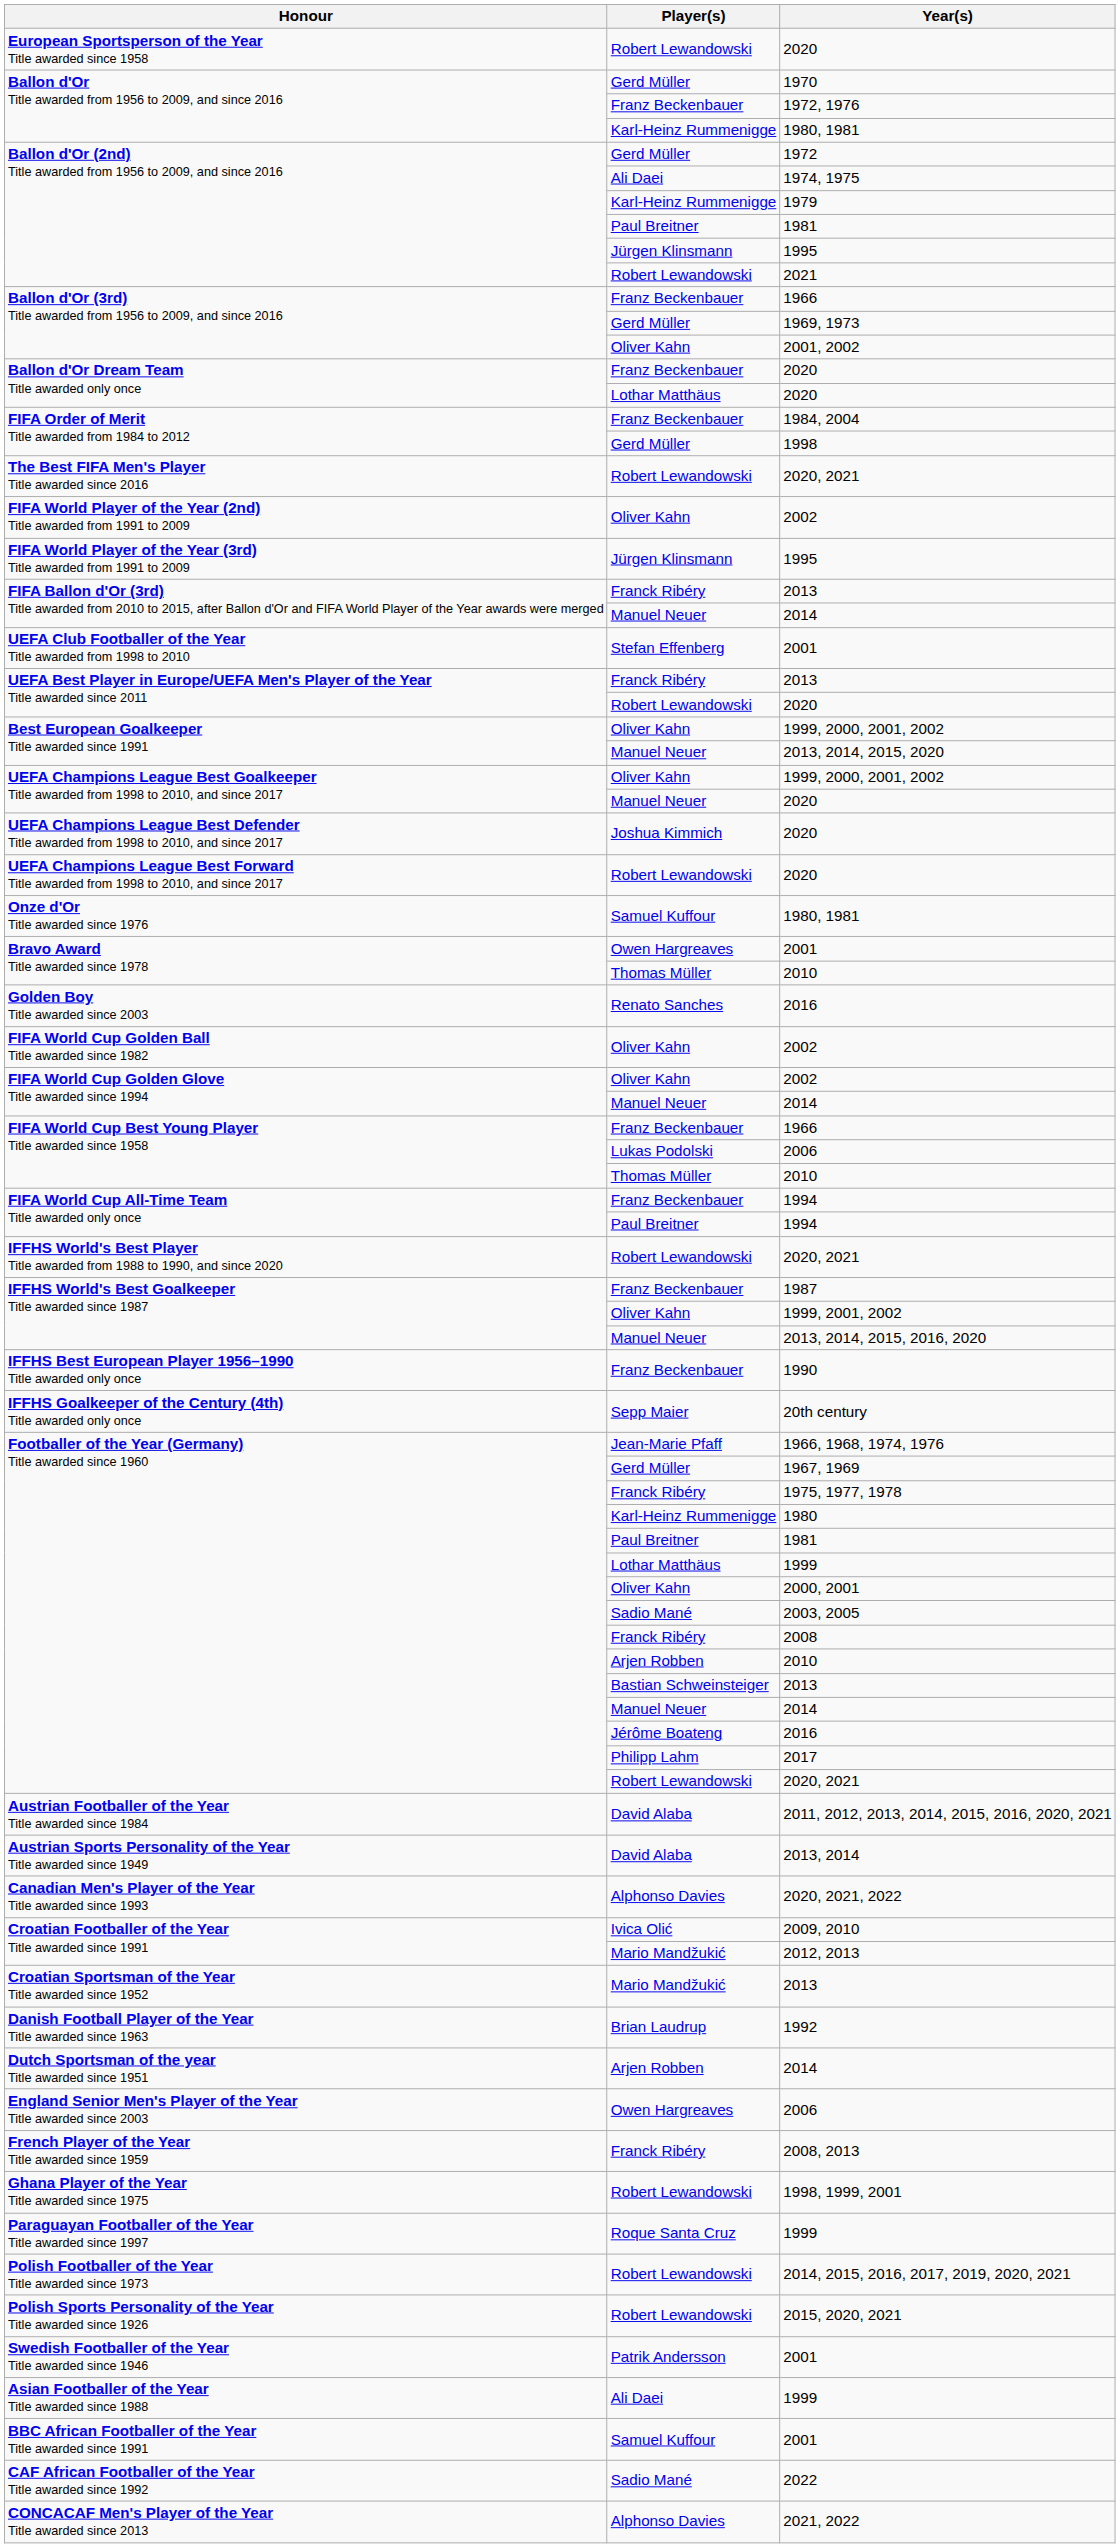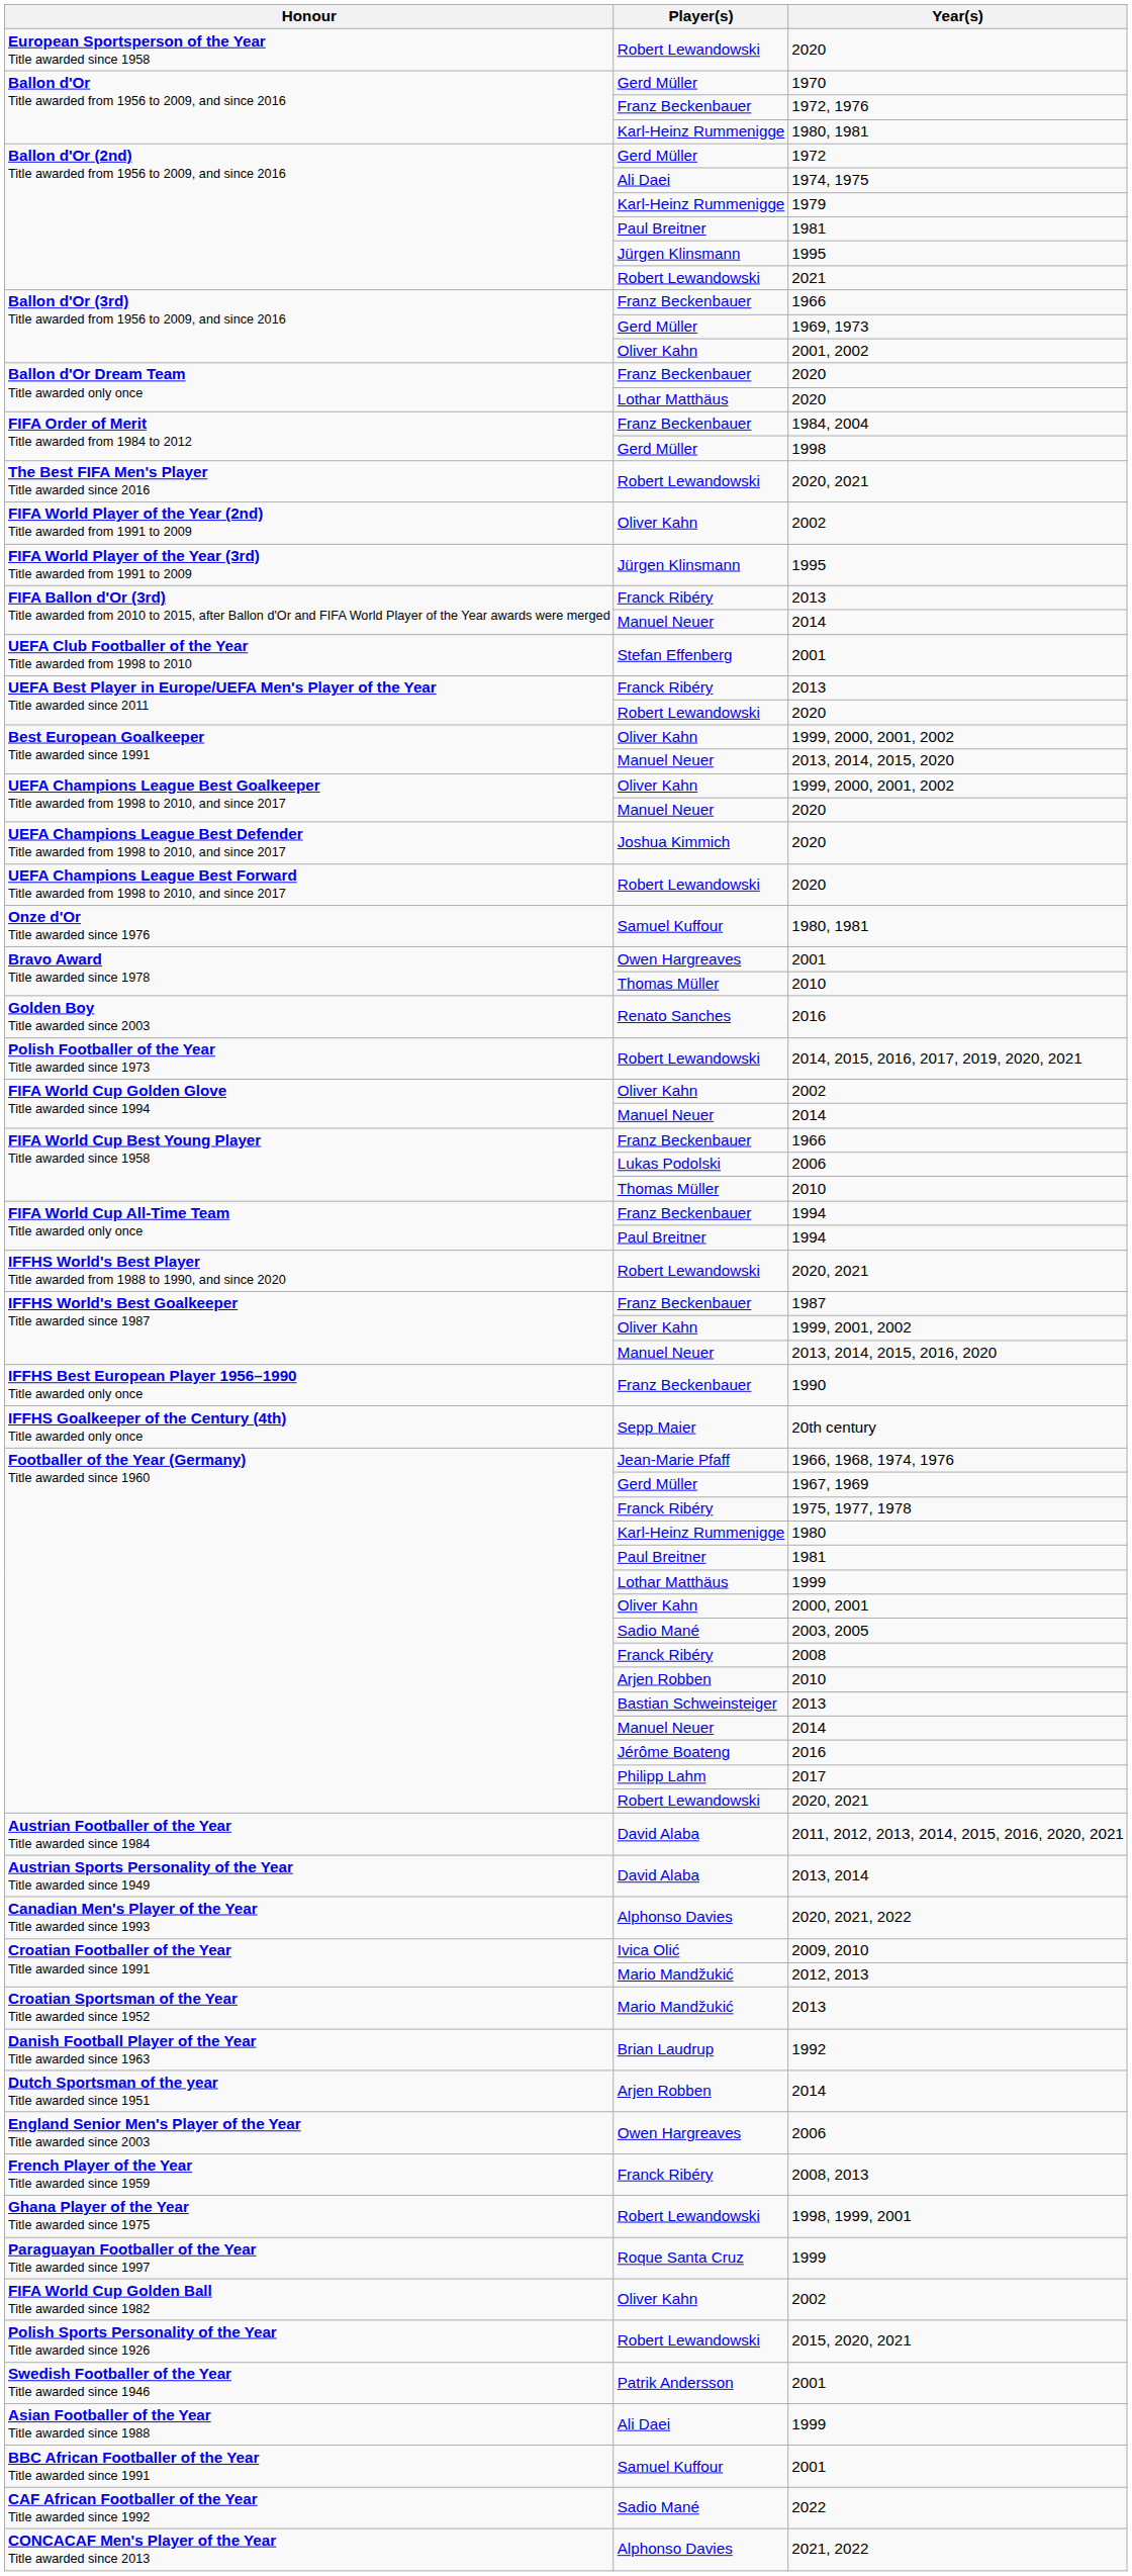rows swapped: FIFA World Cup Golden Ball Title awarded since 1982 / 2002 <-> 2014, 2015, 2016, 2017, 2019, 2020, 2021
